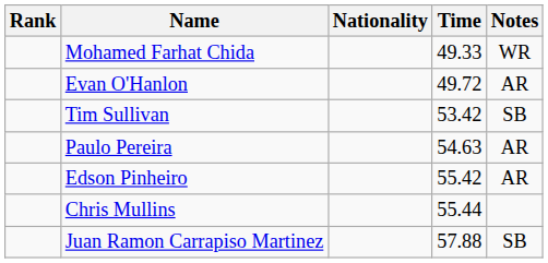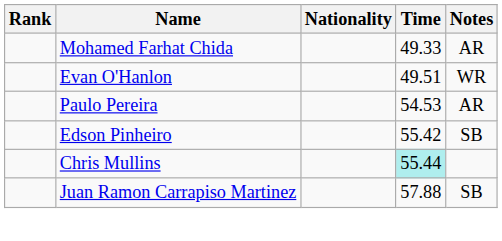Mohamed Farhat Chida | Notes: WR -> AR
Evan O'Hanlon | Time: 49.72 -> 49.51
Evan O'Hanlon | Notes: AR -> WR
- row: Tim Sullivan | 53.42 | SB
Paulo Pereira | Time: 54.63 -> 54.53
Edson Pinheiro | Notes: AR -> SB
Chris Mullins | Time: no background -> paleturquoise background
